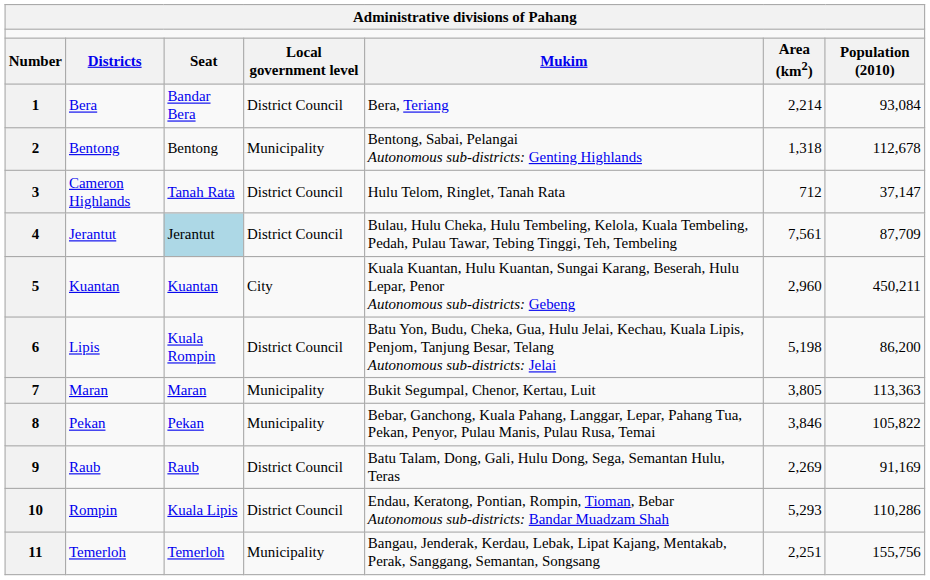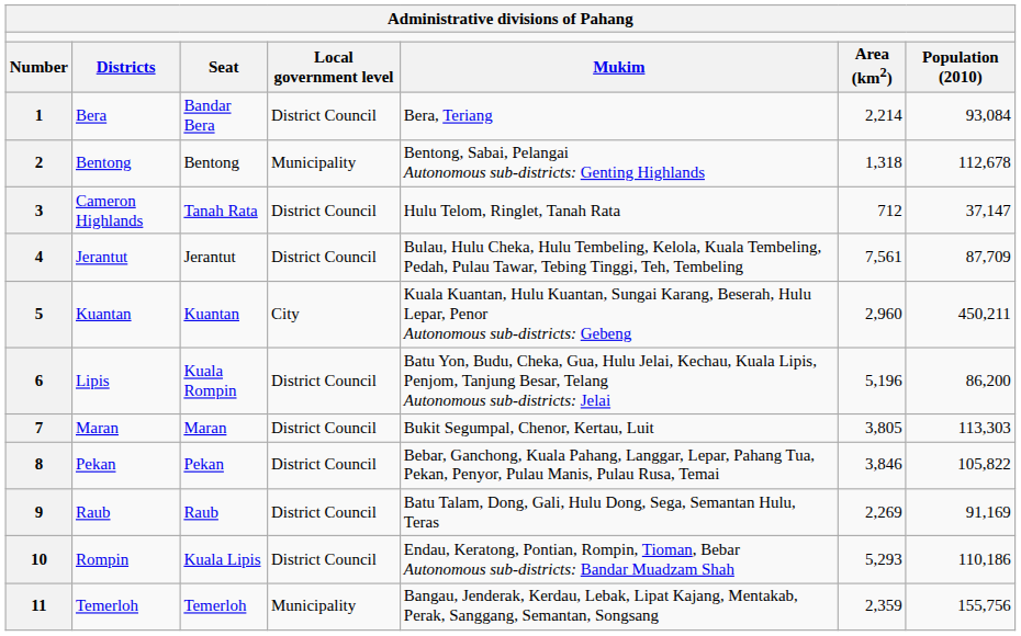4 | column 3: lightblue background -> no background
6 | column 6: 5,198 -> 5,196
7 | column 4: Municipality -> District Council
7 | column 7: 113,363 -> 113,303
8 | column 4: Municipality -> District Council
10 | column 7: 110,286 -> 110,186
11 | column 6: 2,251 -> 2,359
